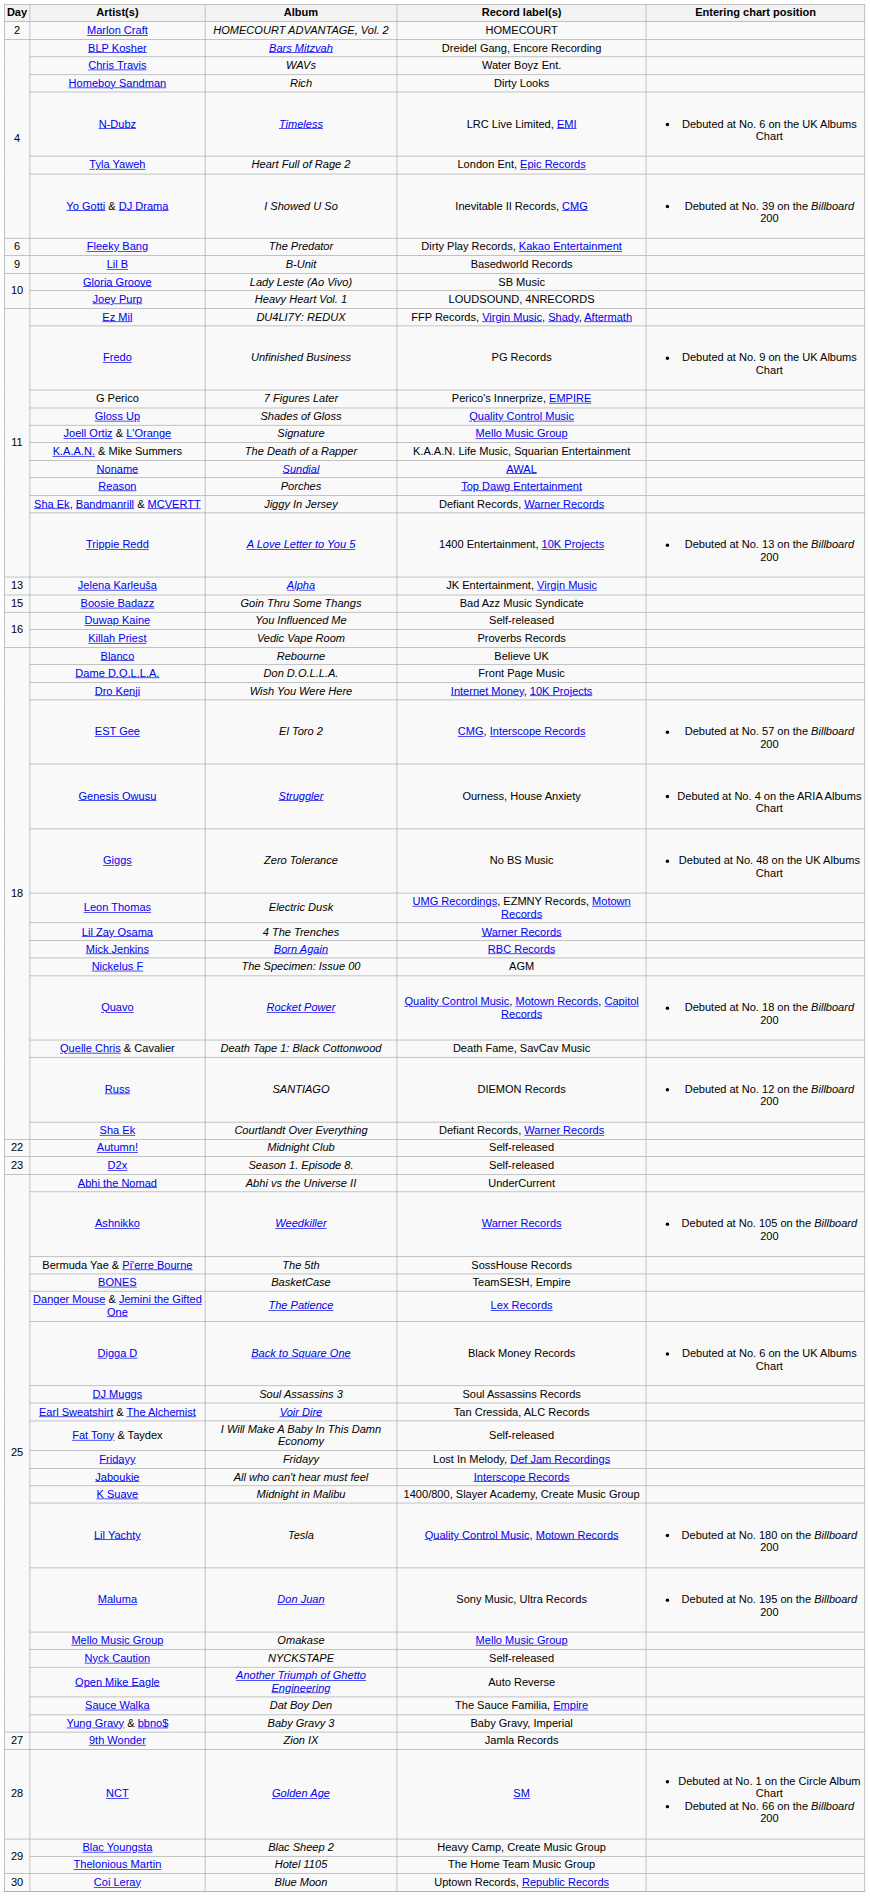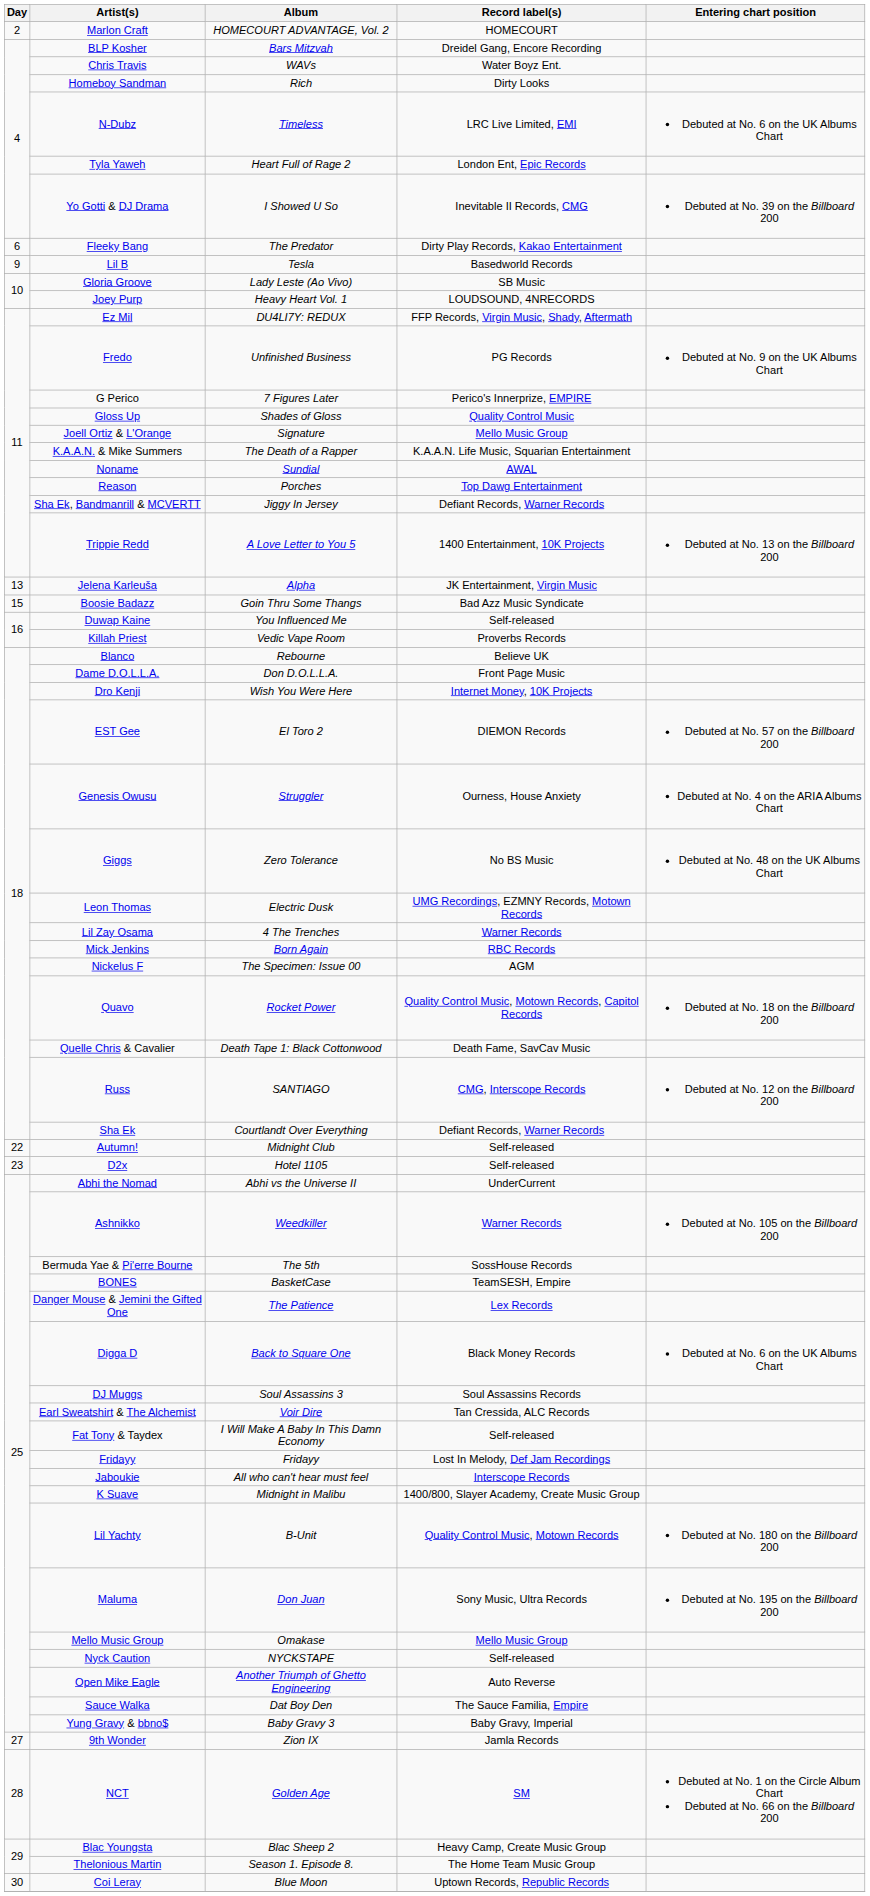Lil B | Album: B-Unit -> Tesla
EST Gee | Record label(s): CMG, Interscope Records -> DIEMON Records
Russ | Record label(s): DIEMON Records -> CMG, Interscope Records
D2x | Album: Season 1. Episode 8. -> Hotel 1105
Lil Yachty | Album: Tesla -> B-Unit
Thelonious Martin | Album: Hotel 1105 -> Season 1. Episode 8.
